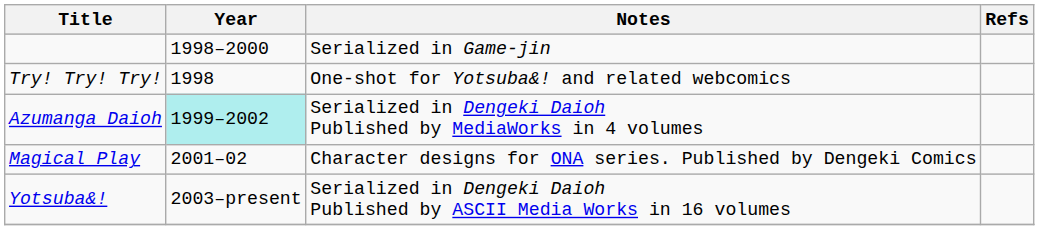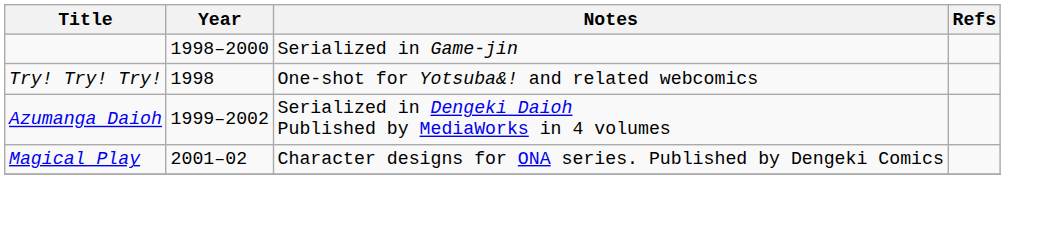Azumanga Daioh | Year: paleturquoise background -> no background
- row: Yotsuba&! | 2003–present | Serialized in Dengeki Daioh Published by ASCII Media Works in 16 volumes
